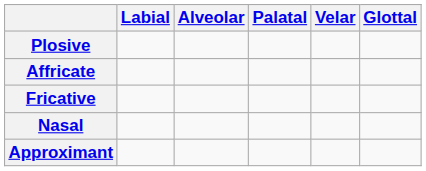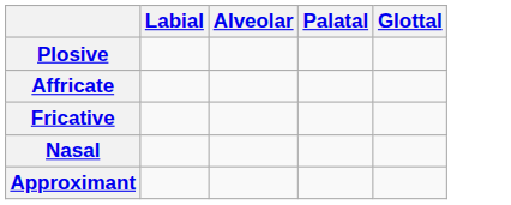- column: Velar
